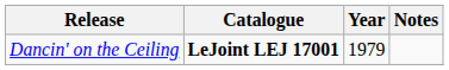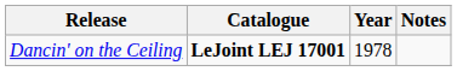Dancin' on the Ceiling | Year: 1979 -> 1978
